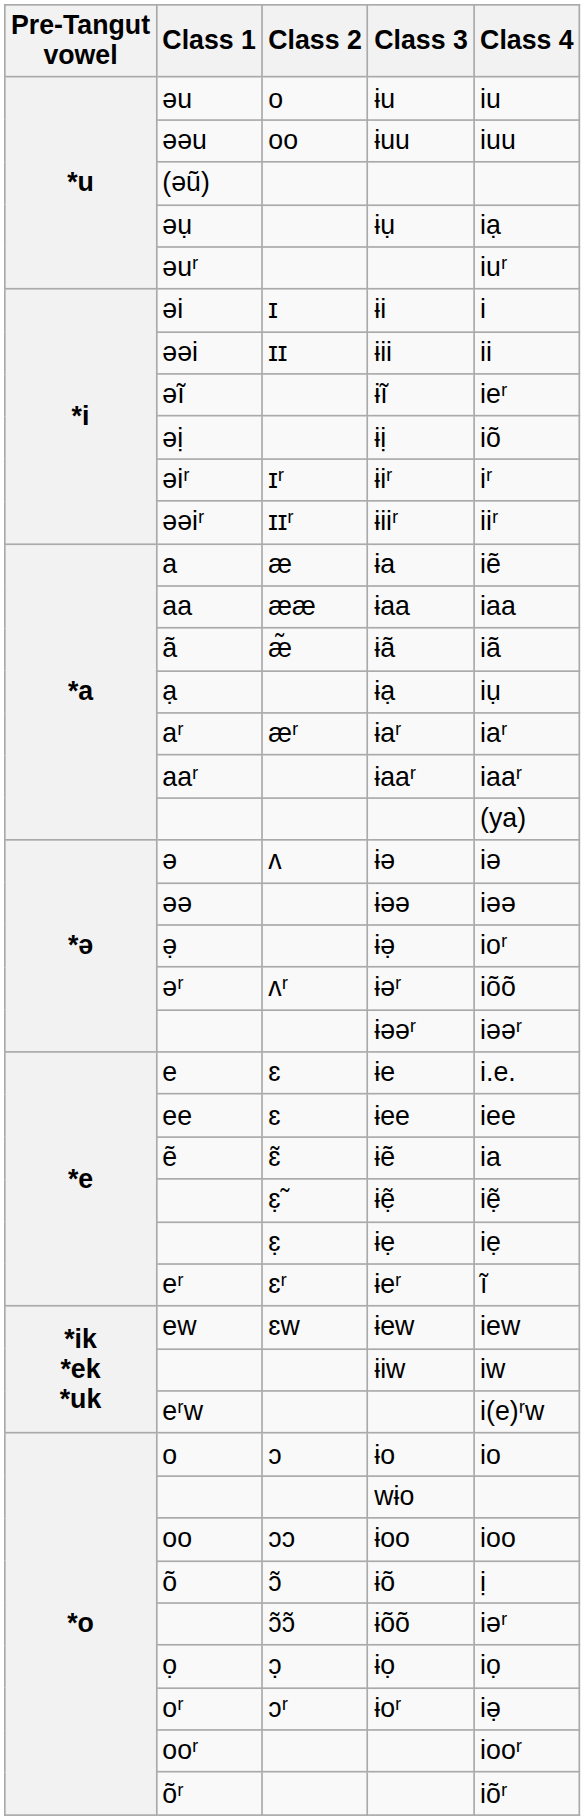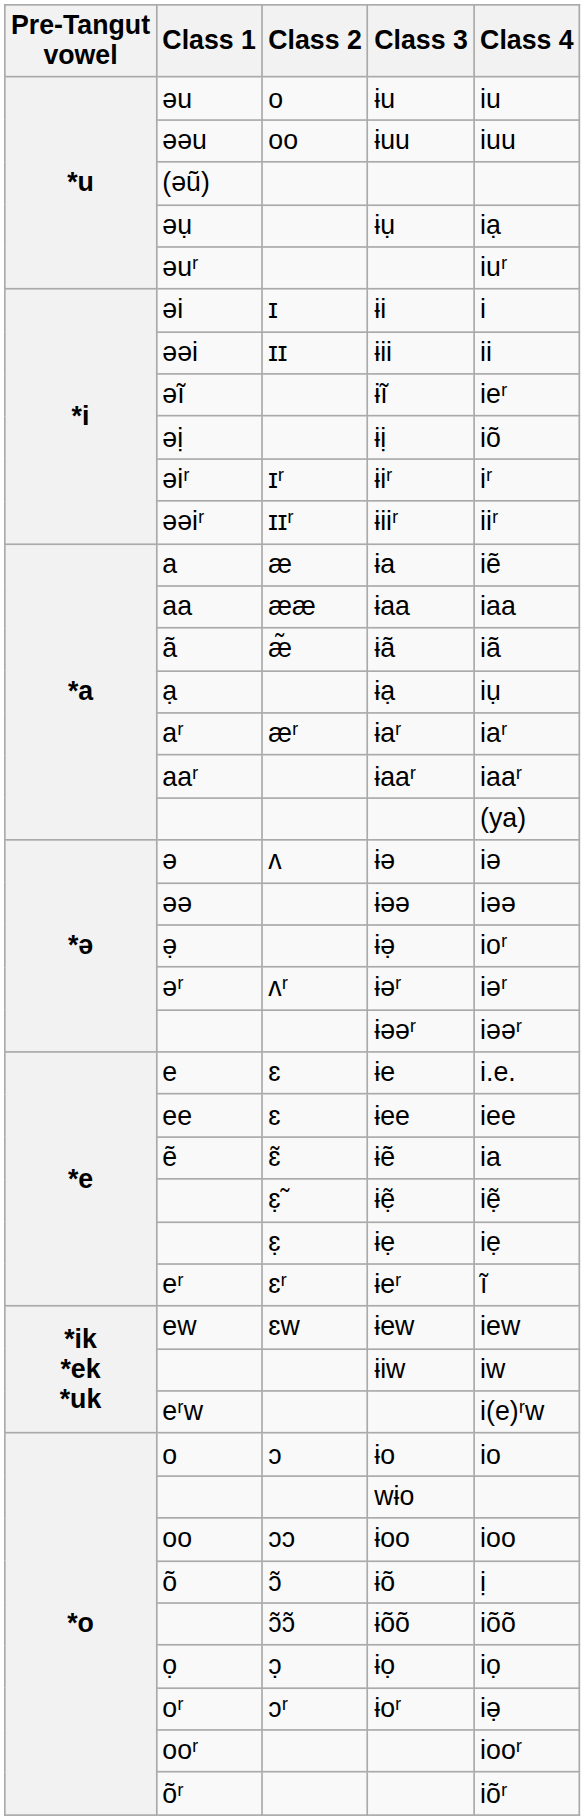ɨəʳ | Class 4: iõõ -> iəʳ
ɨõõ | Class 4: iəʳ -> iõõ
